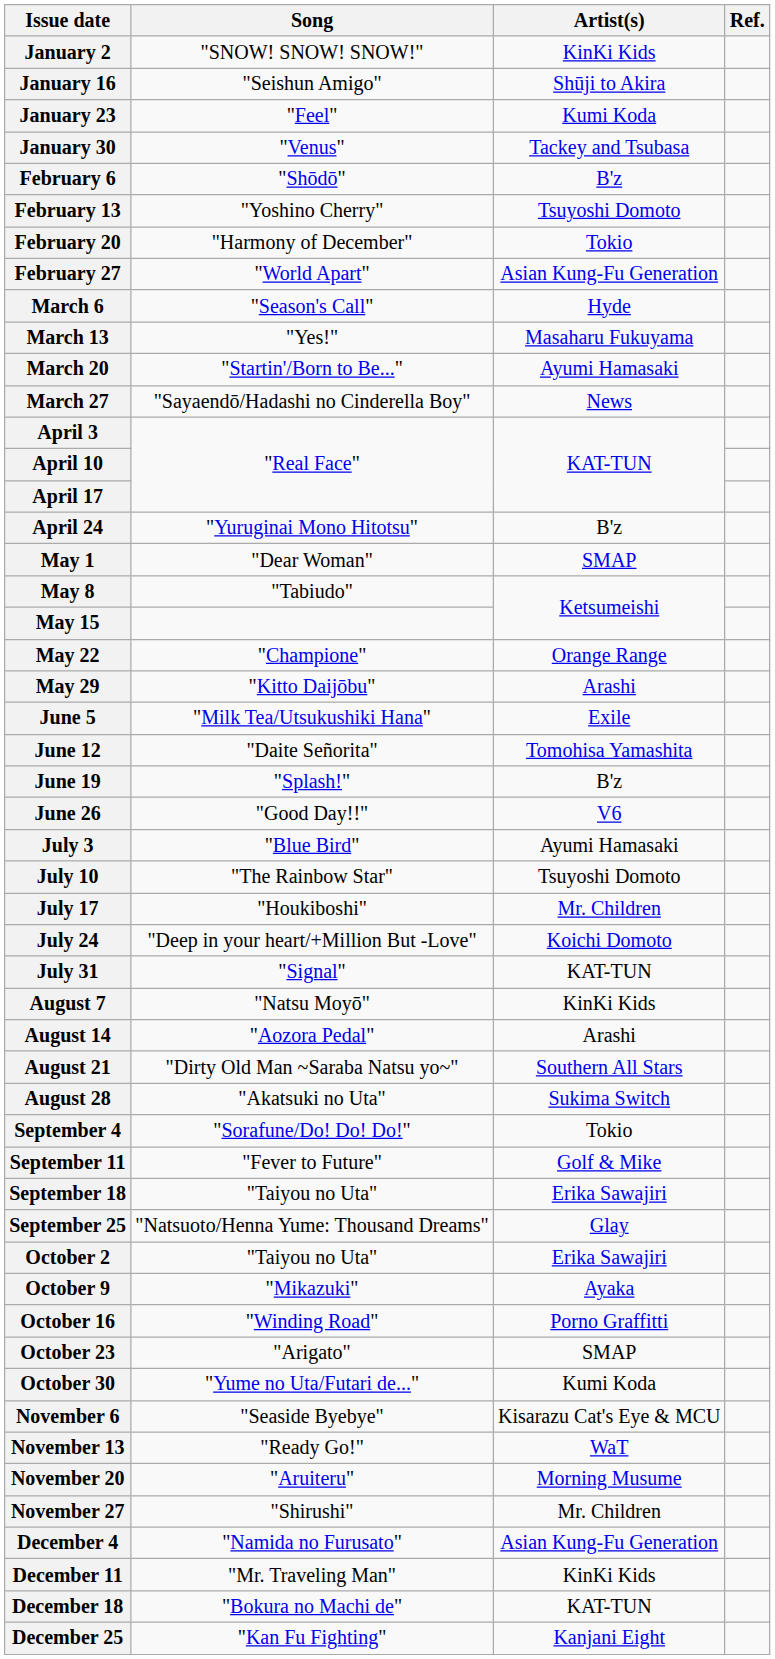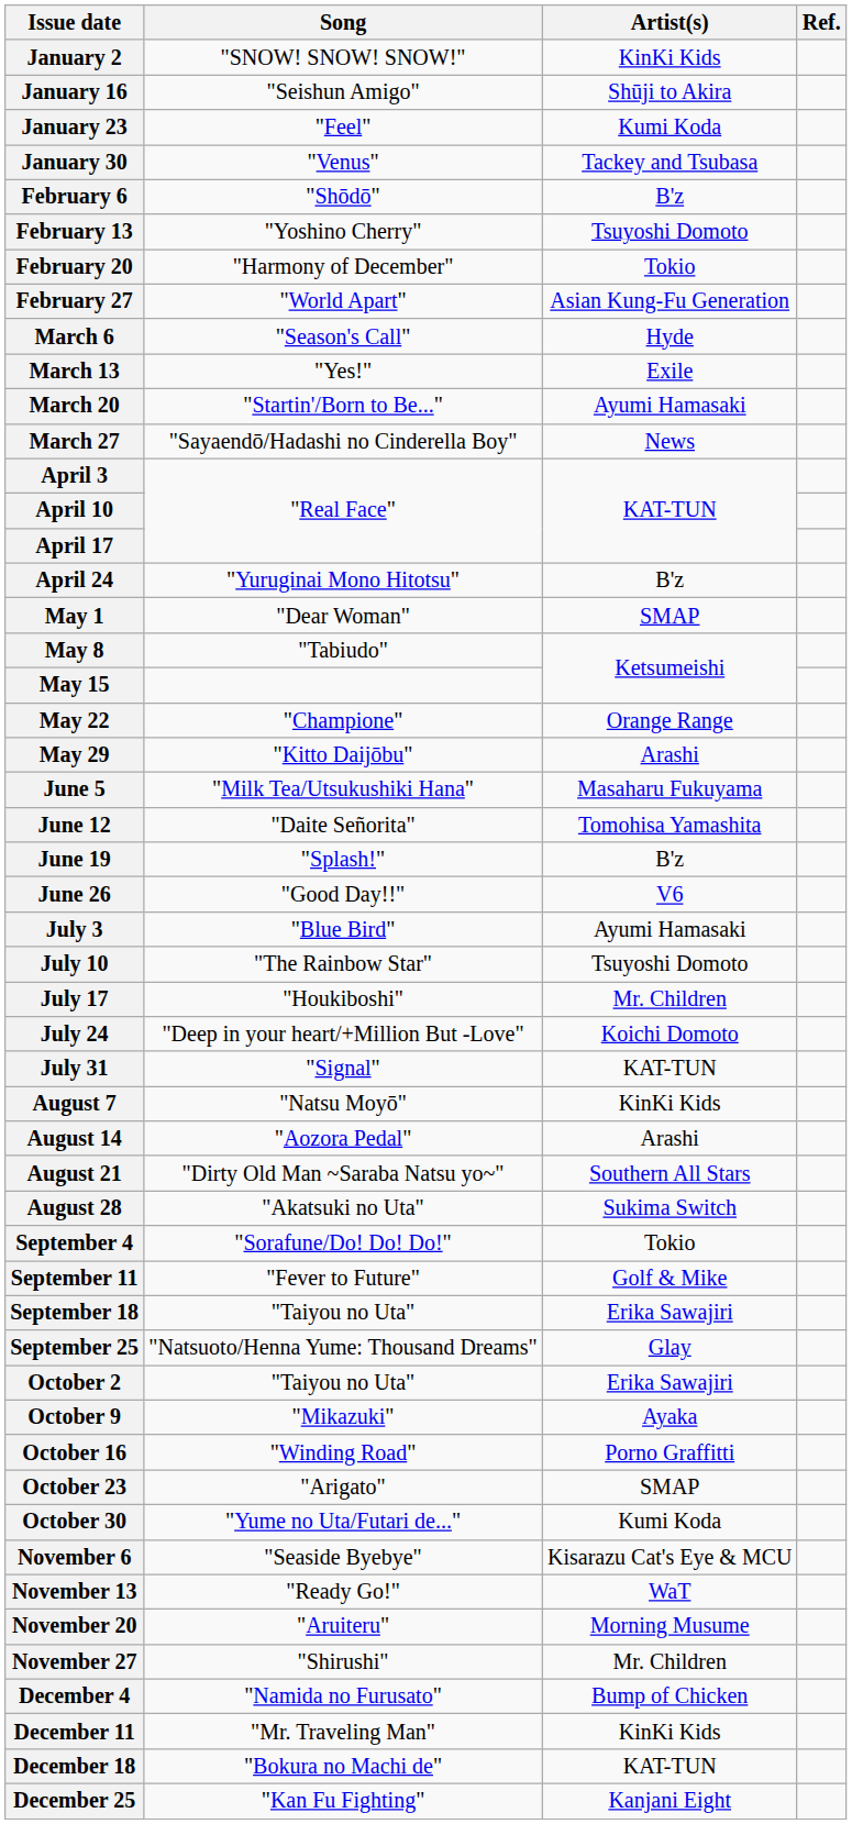March 13 | Artist(s): Masaharu Fukuyama -> Exile
June 5 | Artist(s): Exile -> Masaharu Fukuyama
December 4 | Artist(s): Asian Kung-Fu Generation -> Bump of Chicken
